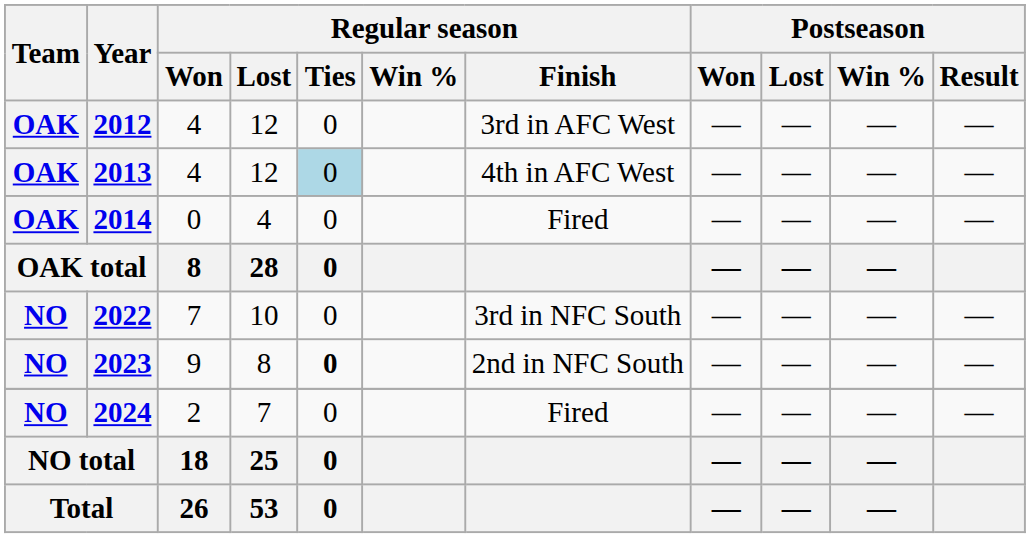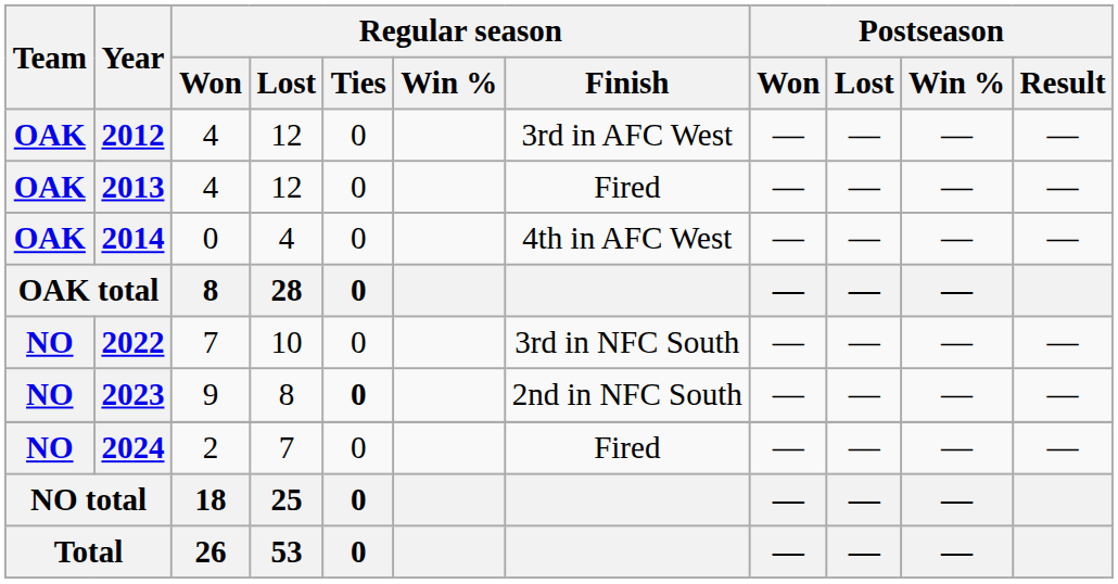2013 | Regular season / Ties: lightblue background -> no background
2013 | Regular season / Finish: 4th in AFC West -> Fired
2014 | Regular season / Finish: Fired -> 4th in AFC West
